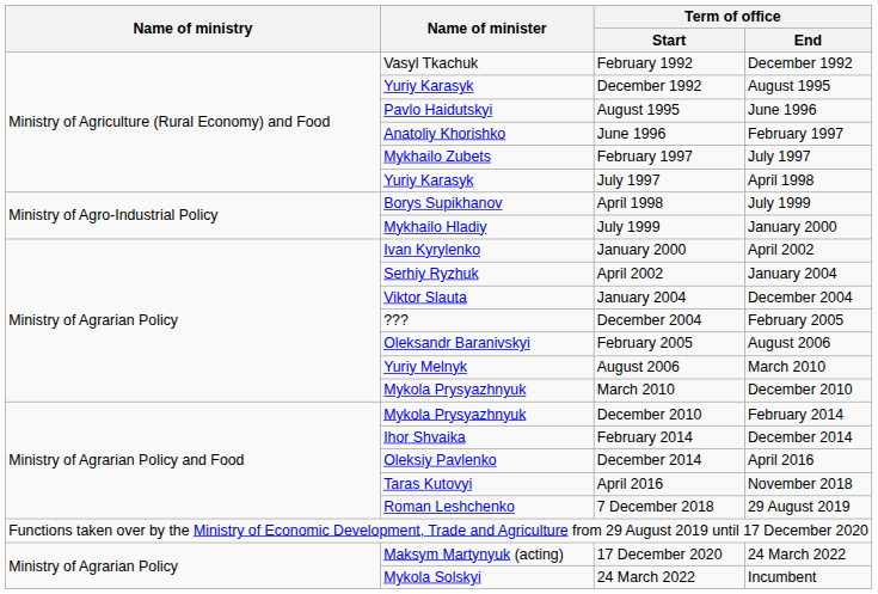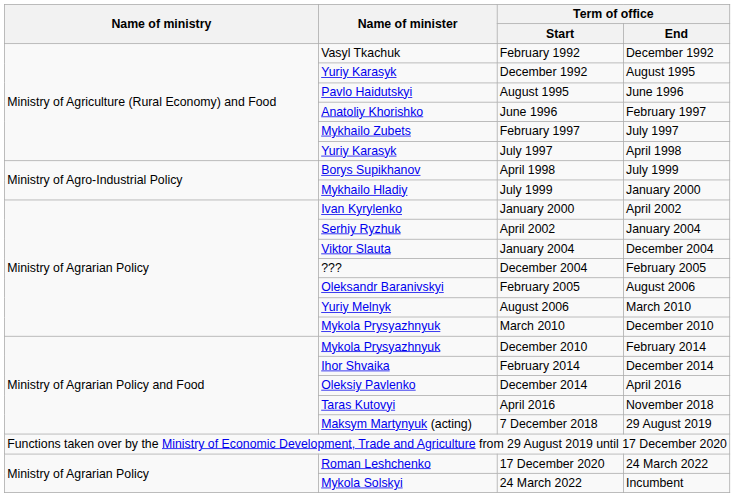7 December 2018 | Name of minister: Roman Leshchenko -> Maksym Martynyuk (acting)
17 December 2020 | Name of minister: Maksym Martynyuk (acting) -> Roman Leshchenko
